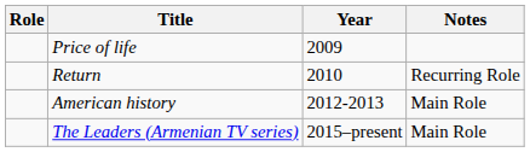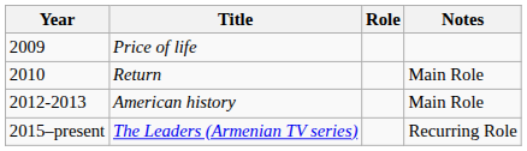columns swapped: Year <-> Role
Return | Notes: Recurring Role -> Main Role
The Leaders (Armenian TV series) | Notes: Main Role -> Recurring Role
